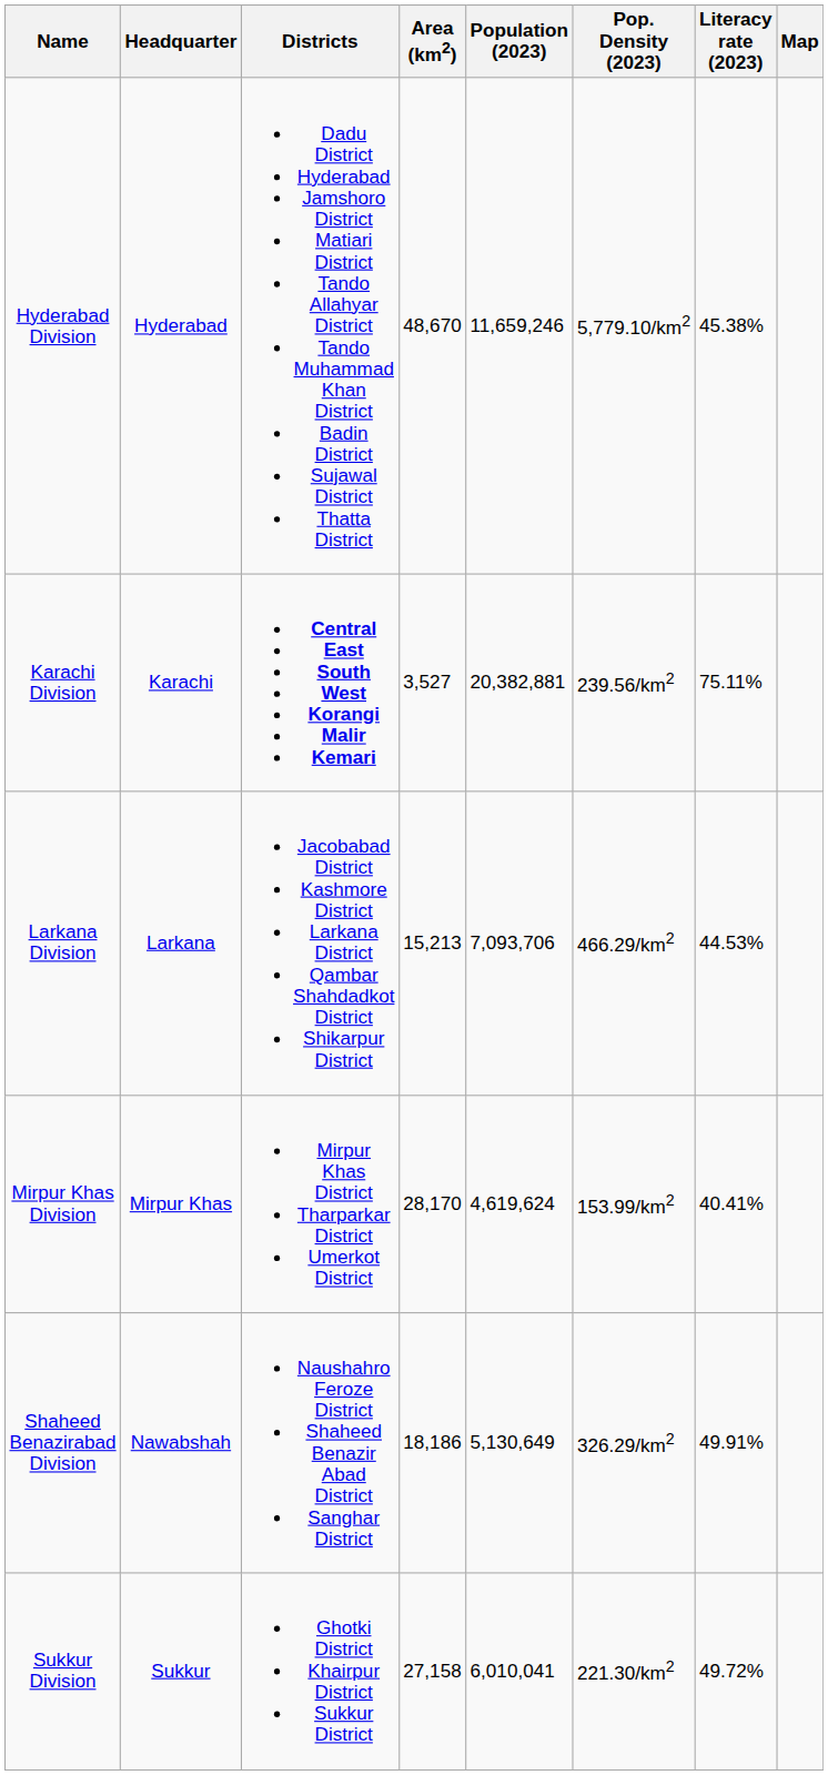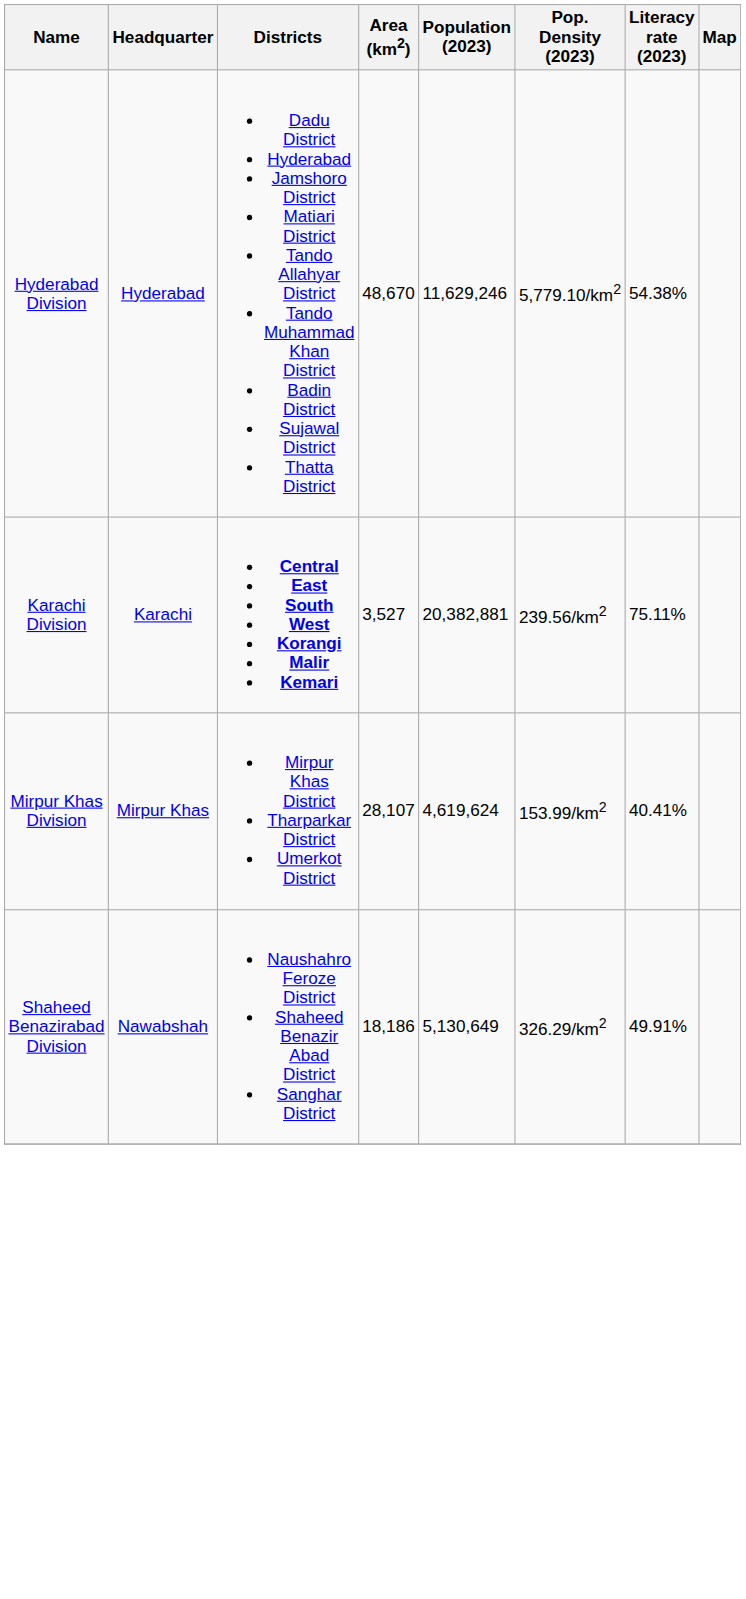Hyderabad Division | Population (2023): 11,659,246 -> 11,629,246
Hyderabad Division | Literacy rate (2023): 45.38% -> 54.38%
- row: Larkana Division | Larkana | Jacobabad District Kashmore District Larkana District Qambar Shahdadkot District Shikarpur District | 15,213 | 7,093,706 | 466.29/km2 | 44.53%
Mirpur Khas Division | Area (km2): 28,170 -> 28,107
- row: Sukkur Division | Sukkur | Ghotki District Khairpur District Sukkur District | 27,158 | 6,010,041 | 221.30/km2 | 49.72%
